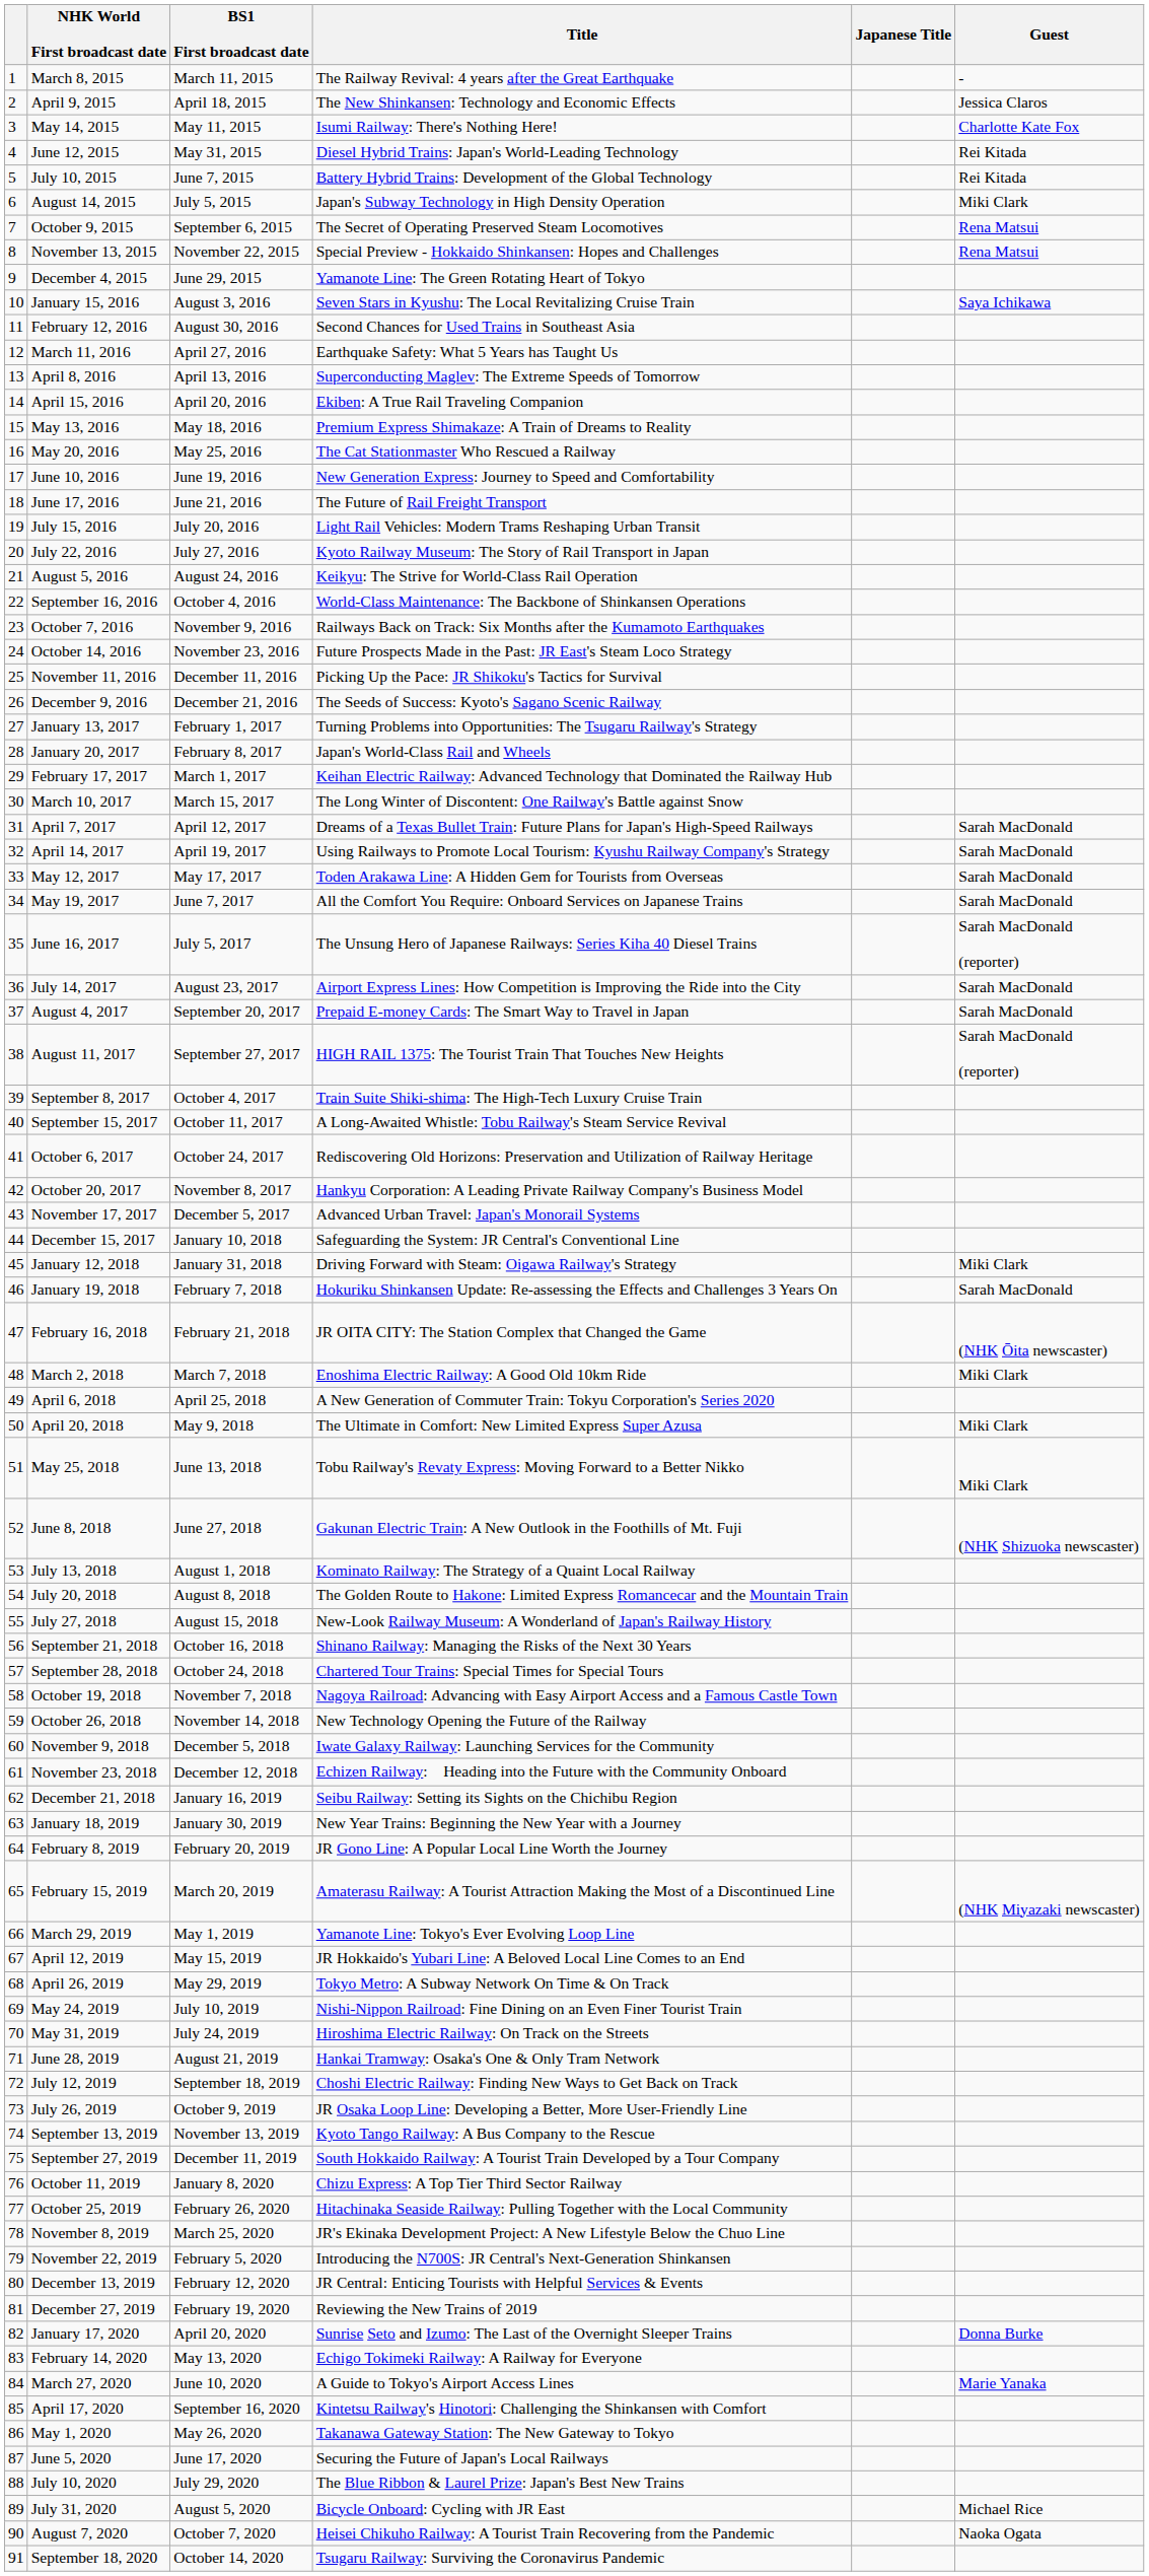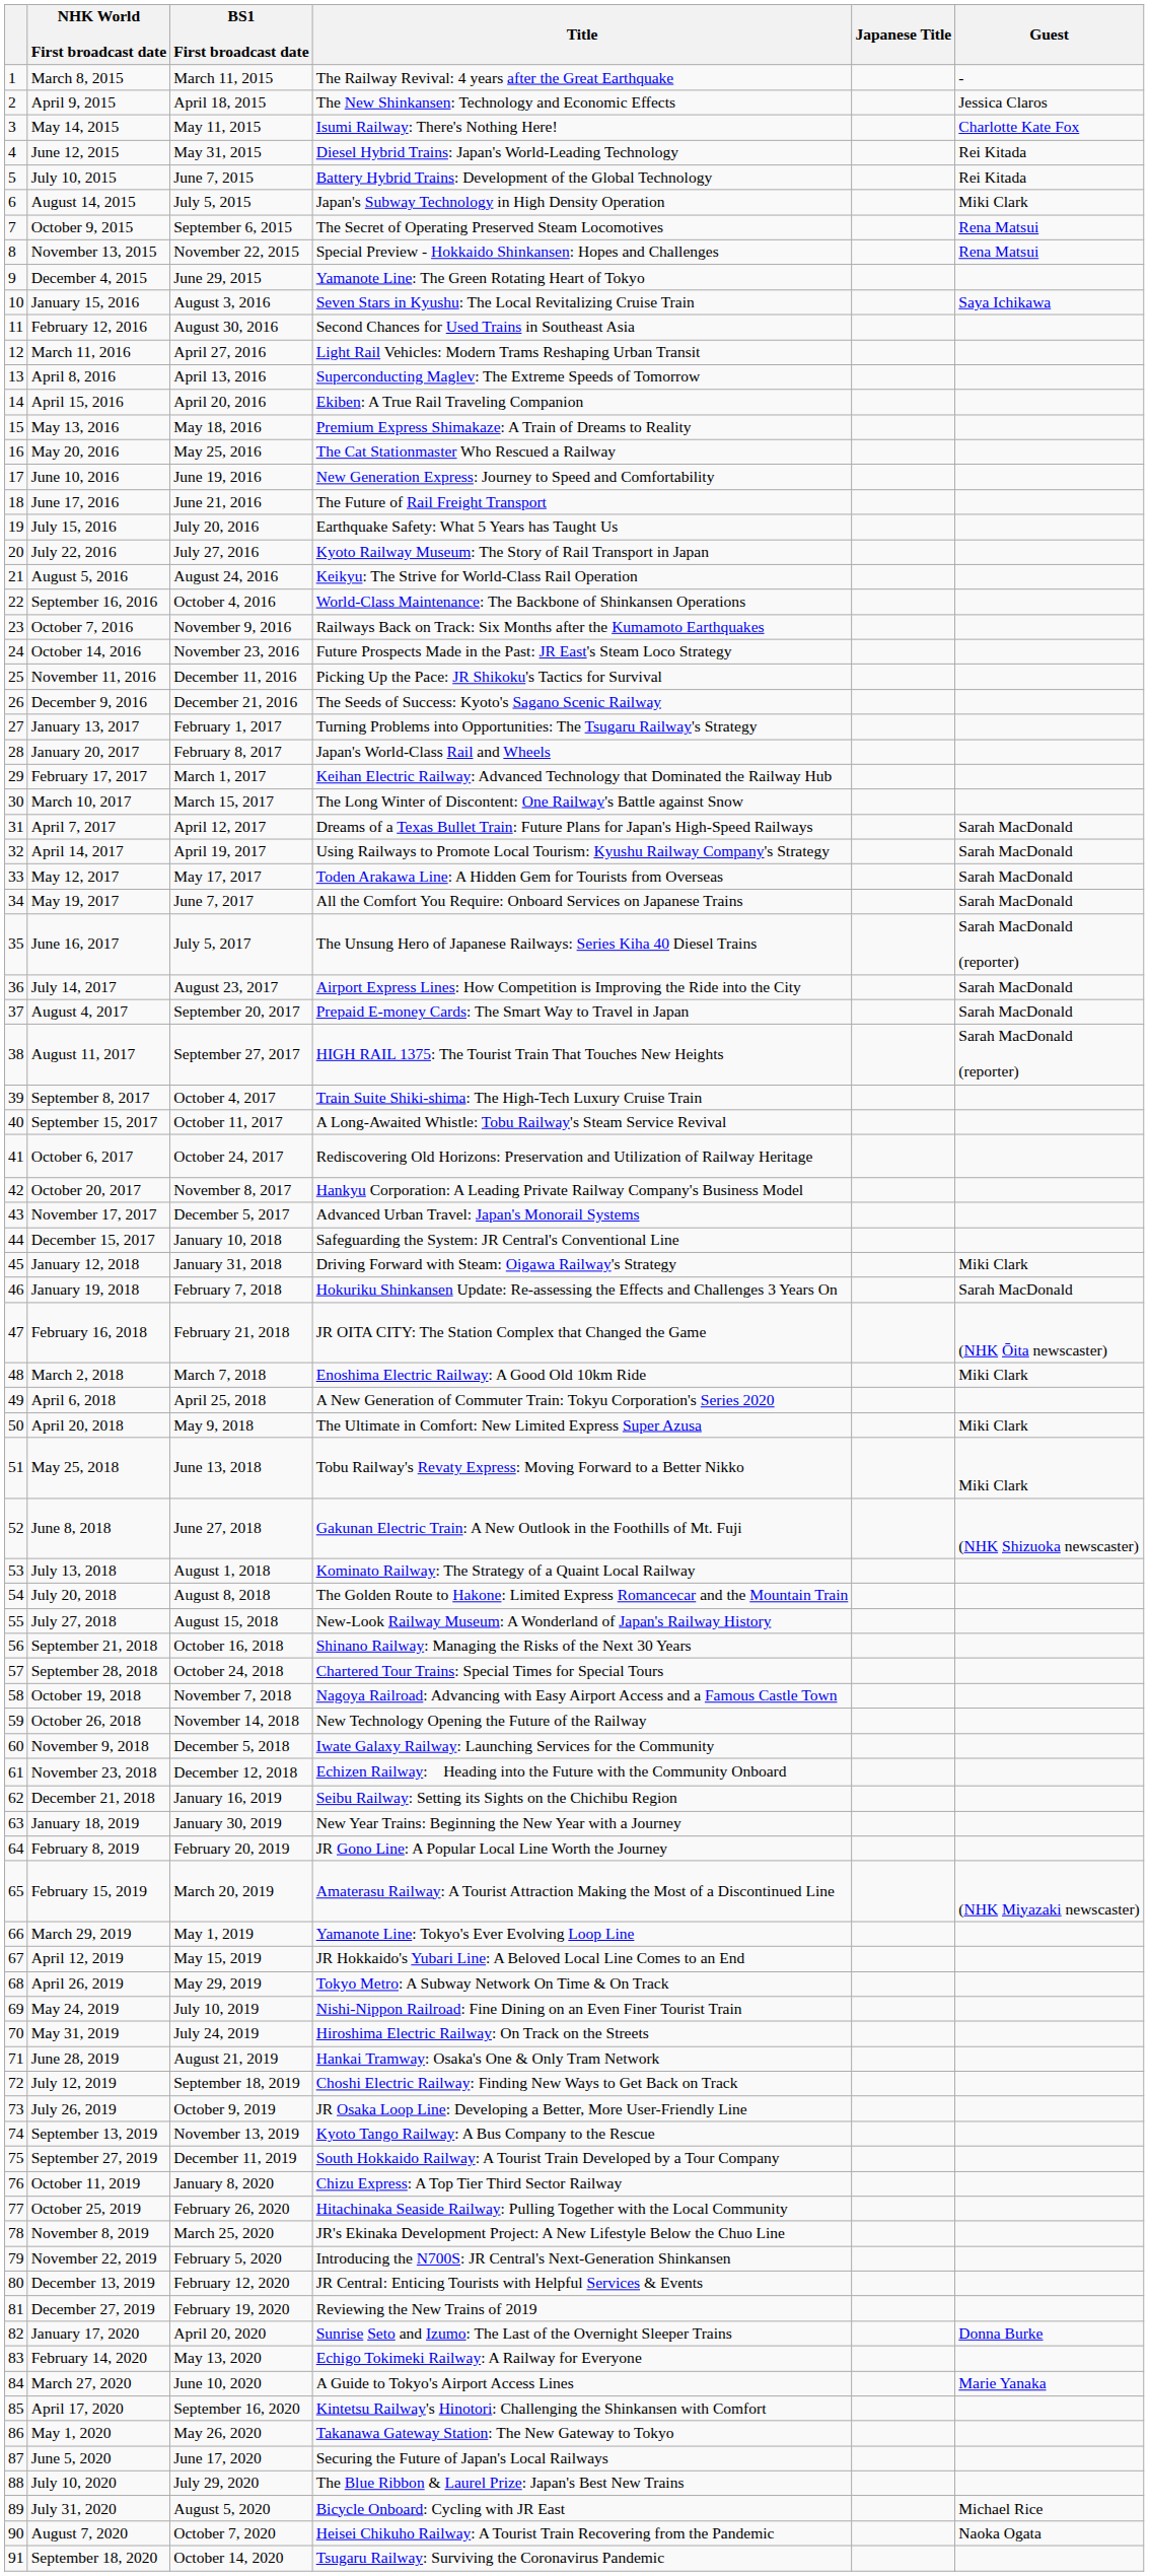March 11, 2016 | Title: Earthquake Safety: What 5 Years has Taught Us -> Light Rail Vehicles: Modern Trams Reshaping Urban Transit
July 15, 2016 | Title: Light Rail Vehicles: Modern Trams Reshaping Urban Transit -> Earthquake Safety: What 5 Years has Taught Us
